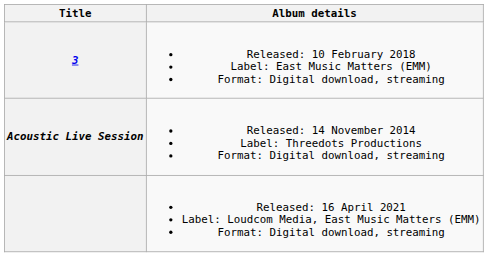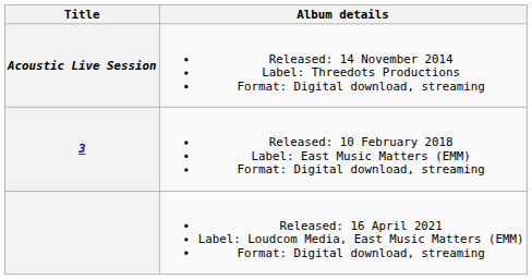rows swapped: Acoustic Live Session <-> 3
